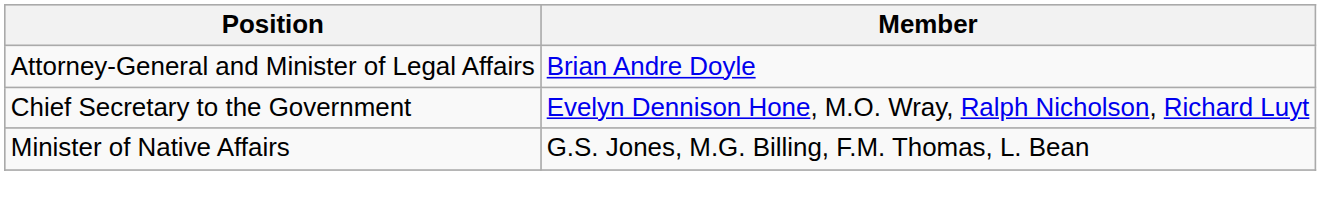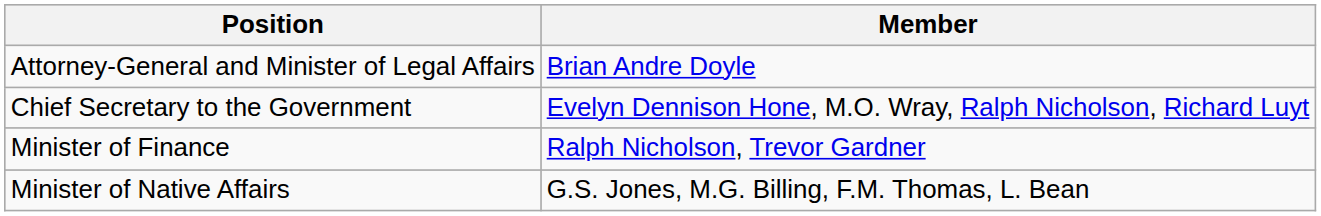+ row: Minister of Finance | Ralph Nicholson, Trevor Gardner
